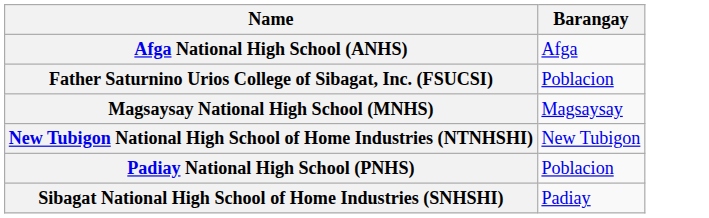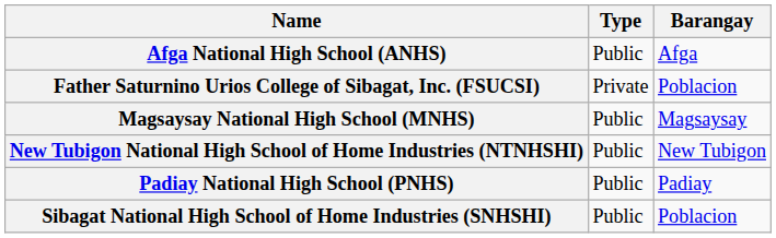+ column: Type | Public | Private | Public | Public | Public | Public
Padiay National High School (PNHS) | Barangay: Poblacion -> Padiay
Sibagat National High School of Home Industries (SNHSHI) | Barangay: Padiay -> Poblacion
